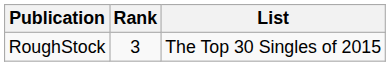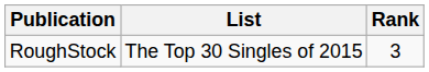columns swapped: Rank <-> List
